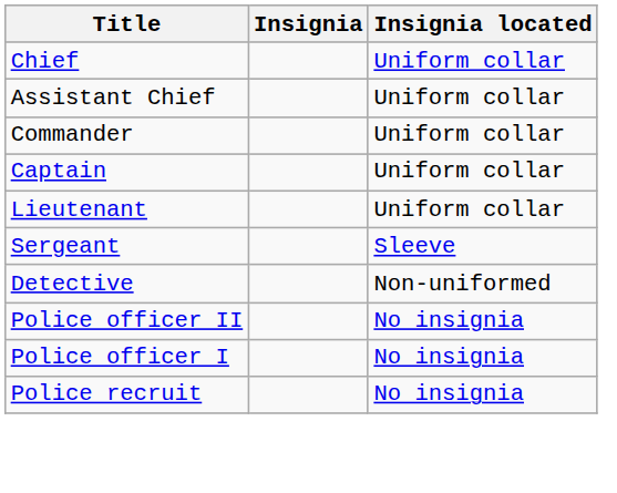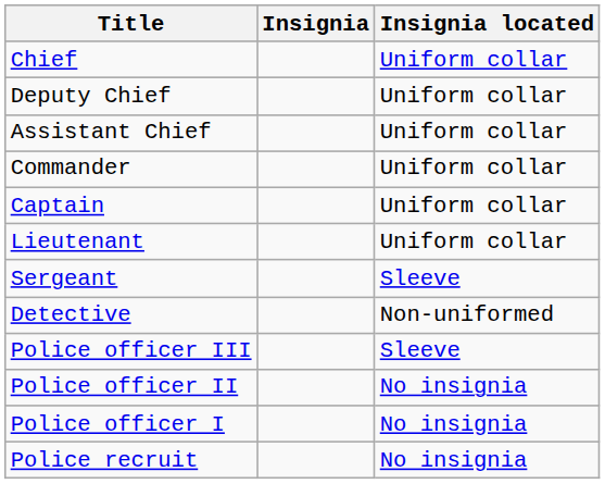+ row: Deputy Chief | Uniform collar
+ row: Police officer III | Sleeve
